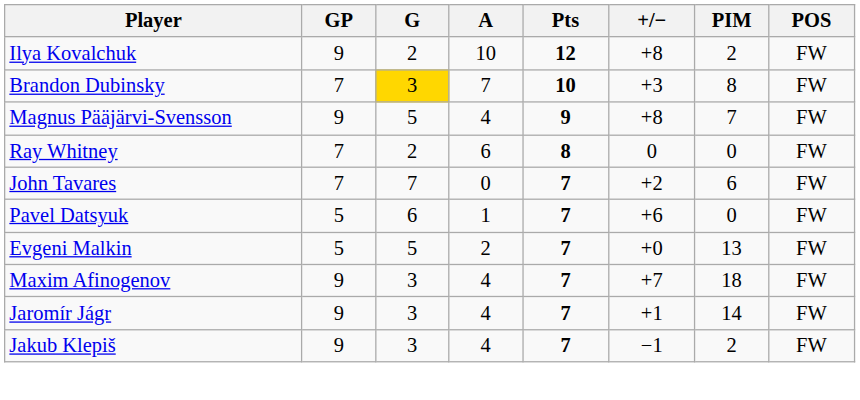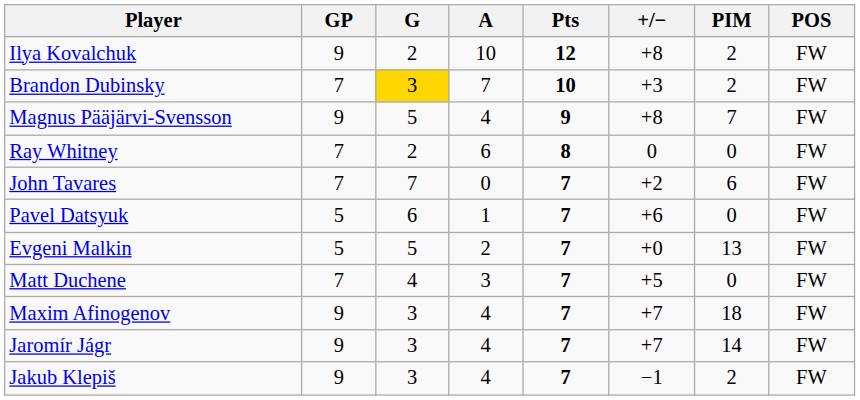Brandon Dubinsky | PIM: 8 -> 2
+ row: Matt Duchene | 7 | 4 | 3 | 7 | +5 | 0 | FW
Jaromír Jágr | +/−: +1 -> +7
